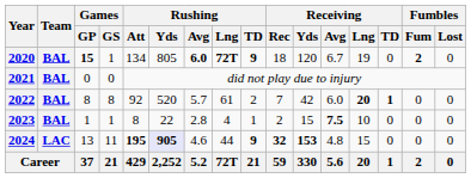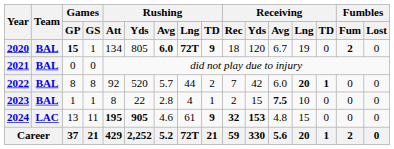2022 | Rushing / Lng: 61 -> 44
2024 | Rushing / Yds: lavender background -> no background
2024 | Rushing / Lng: 44 -> 61
